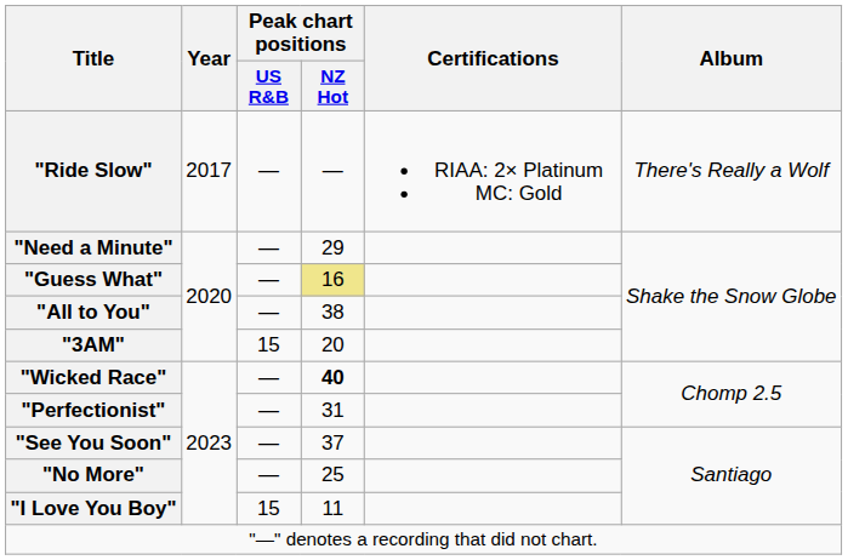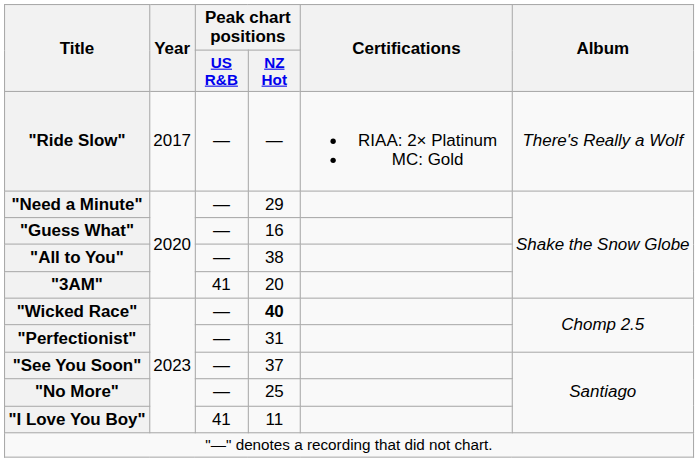"Guess What" | Peak chart positions / NZ Hot: khaki background -> no background
"3AM" | Peak chart positions / US R&B: 15 -> 41
"I Love You Boy" | Peak chart positions / US R&B: 15 -> 41
